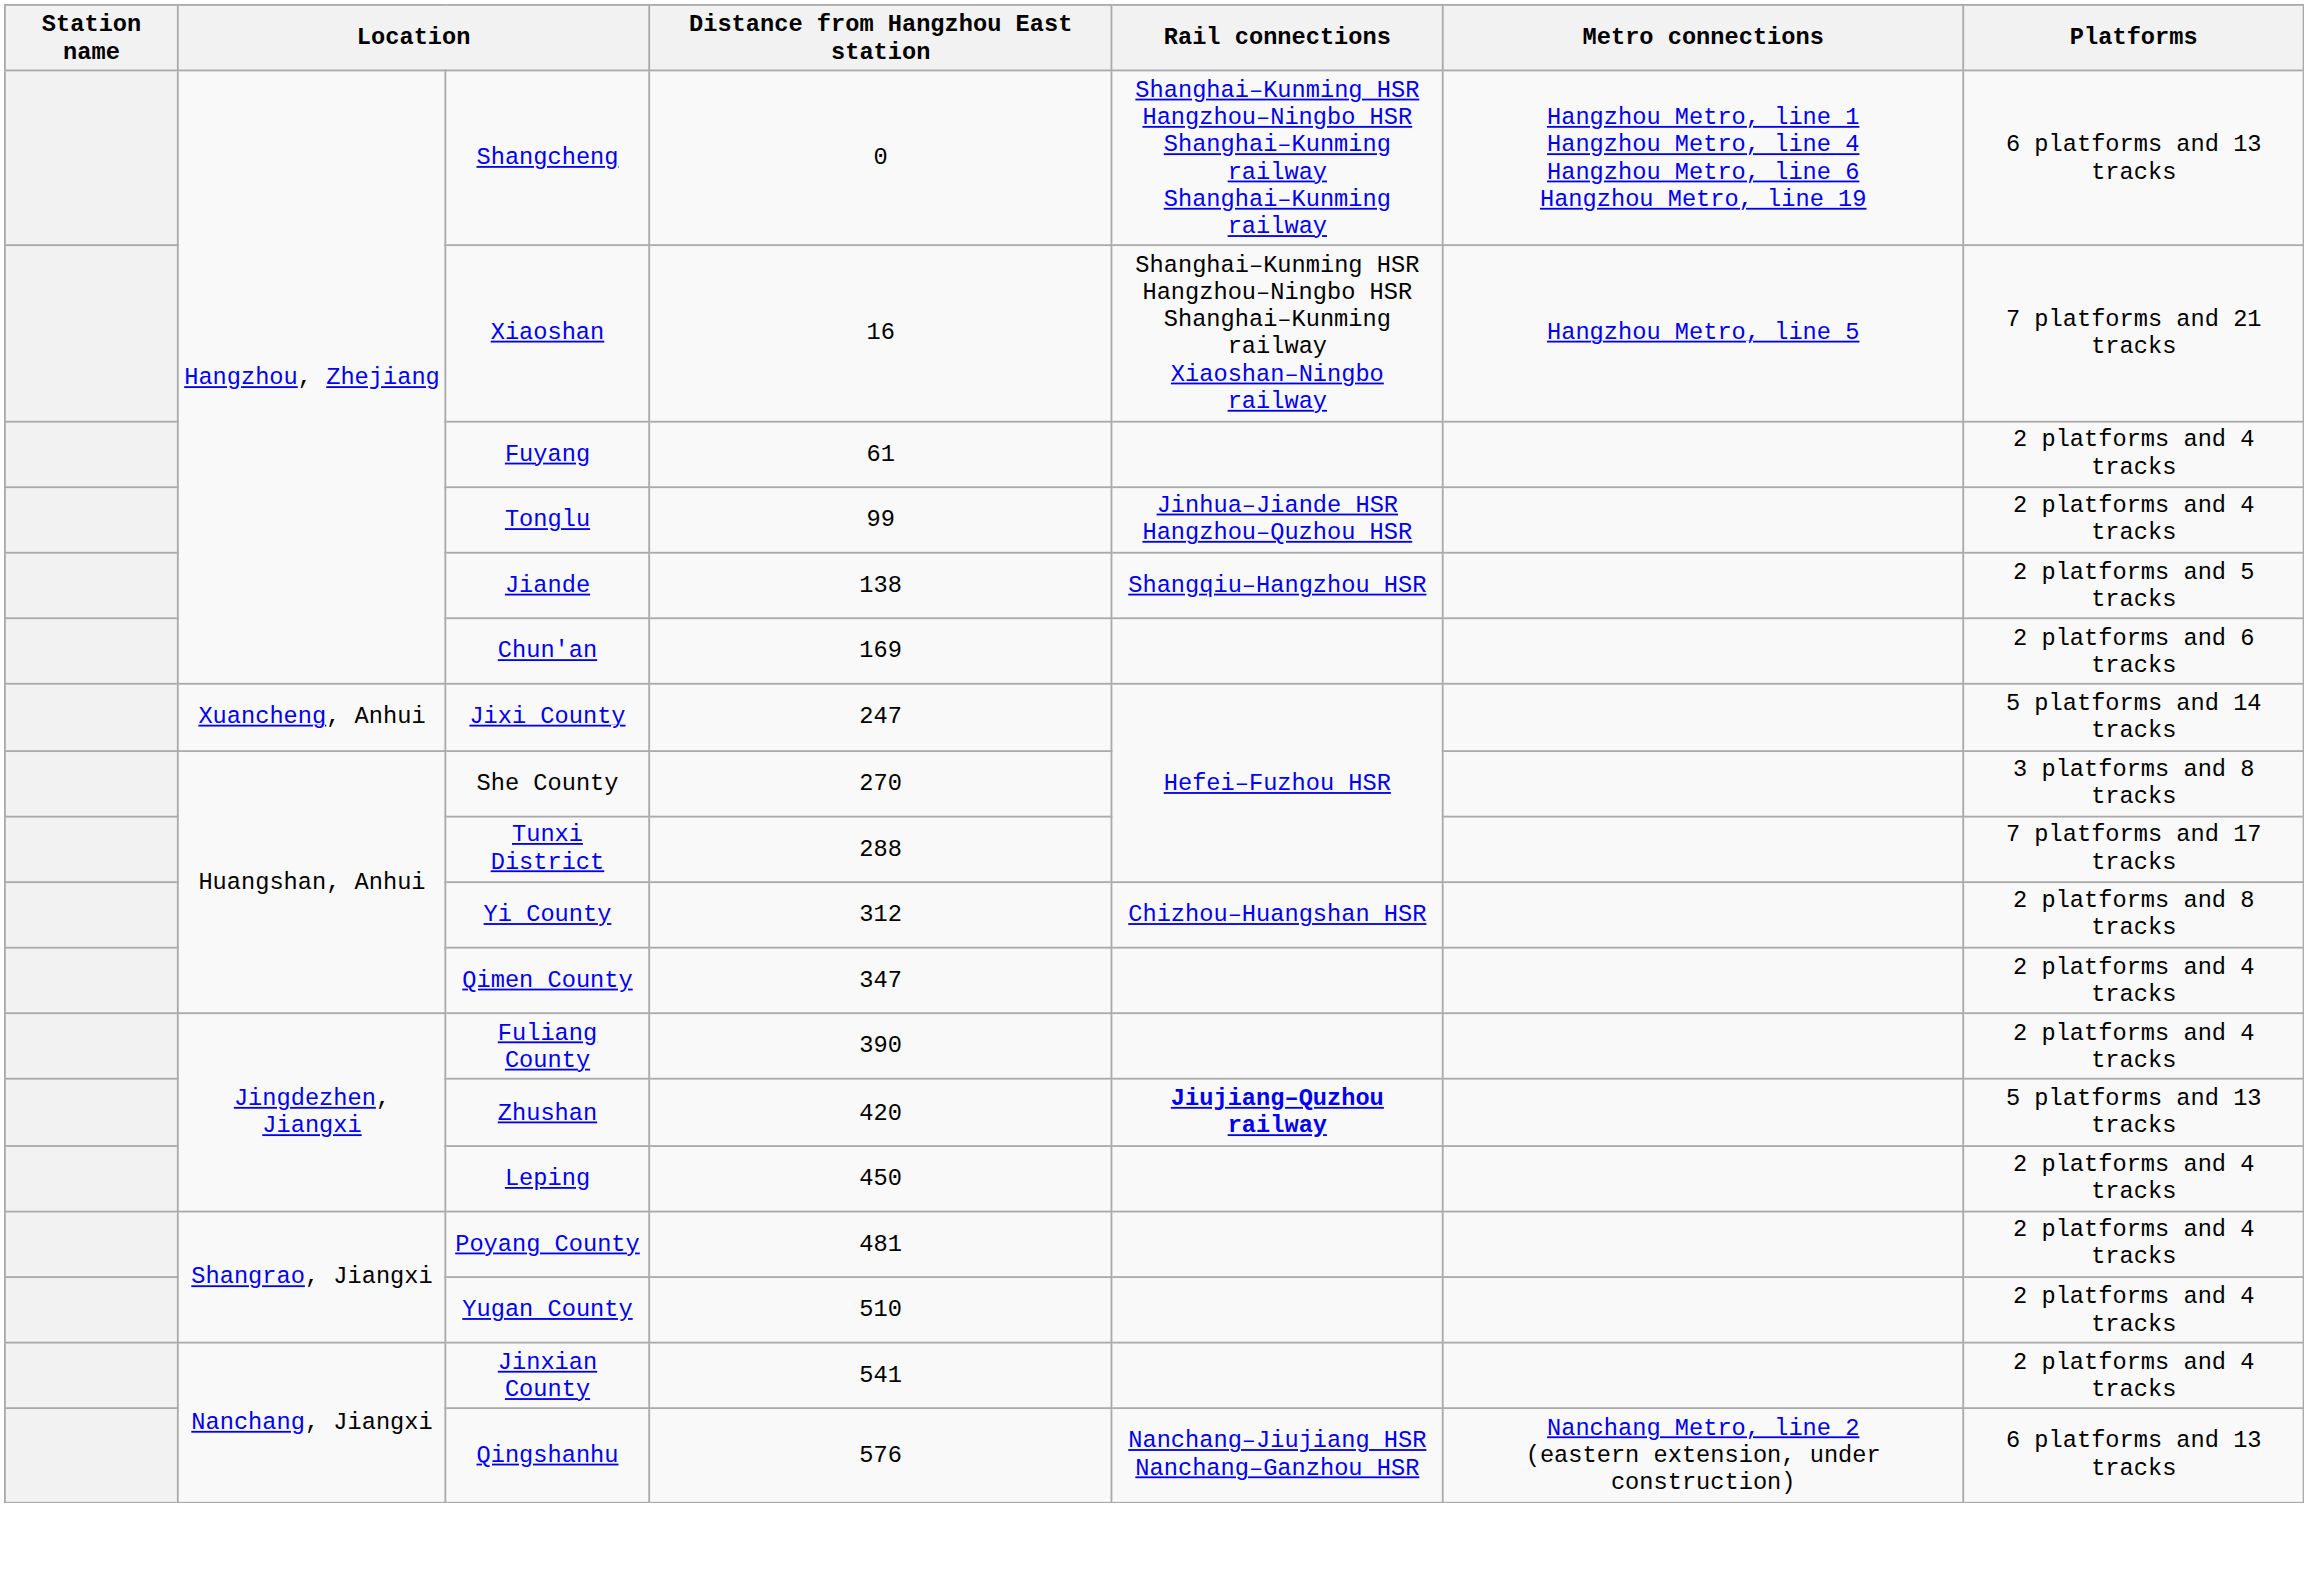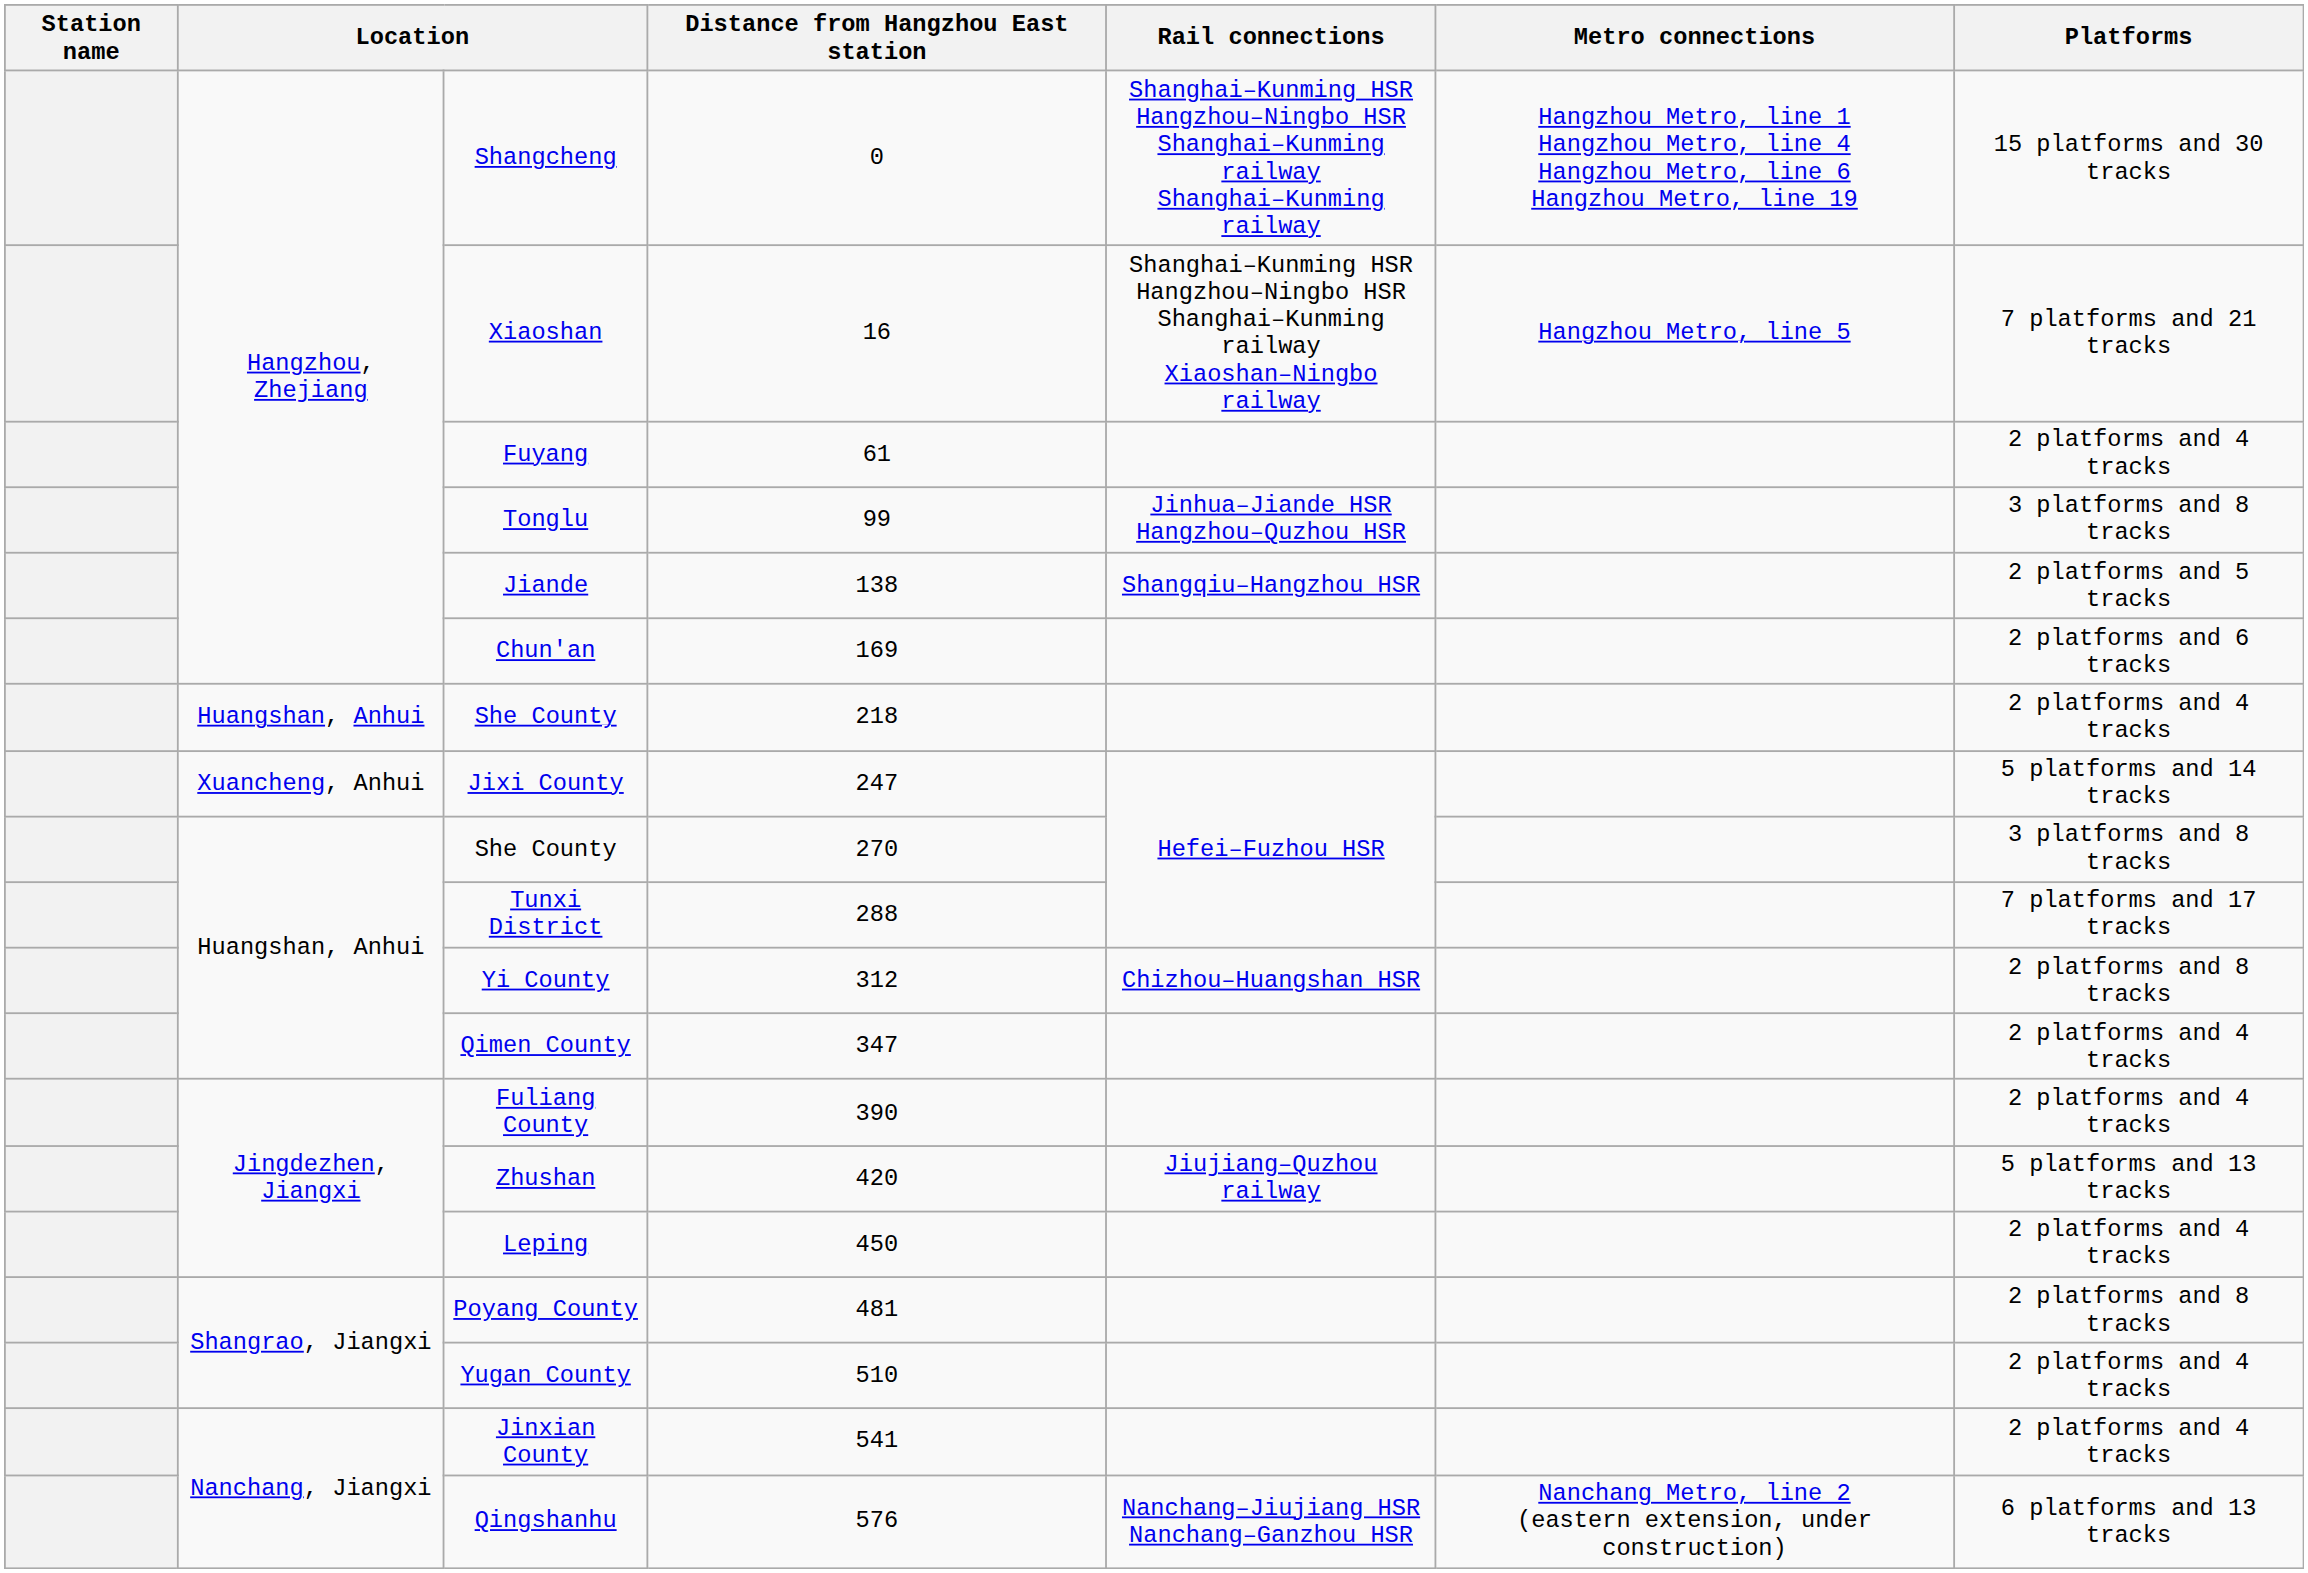Shangcheng | Platforms: 6 platforms and 13 tracks -> 15 platforms and 30 tracks
Tonglu | Platforms: 2 platforms and 4 tracks -> 3 platforms and 8 tracks
+ row: Huangshan, Anhui | She County | 218 | 2 platforms and 4 tracks
Zhushan | Rail connections: bold -> normal
Poyang County | Platforms: 2 platforms and 4 tracks -> 2 platforms and 8 tracks
